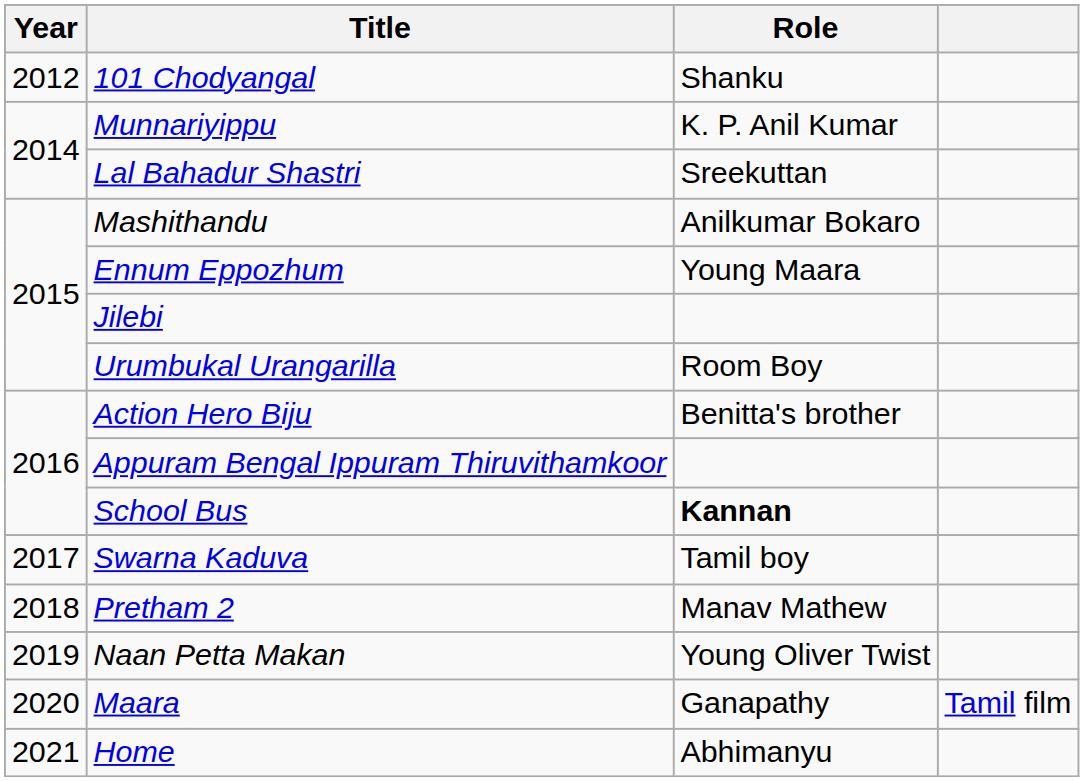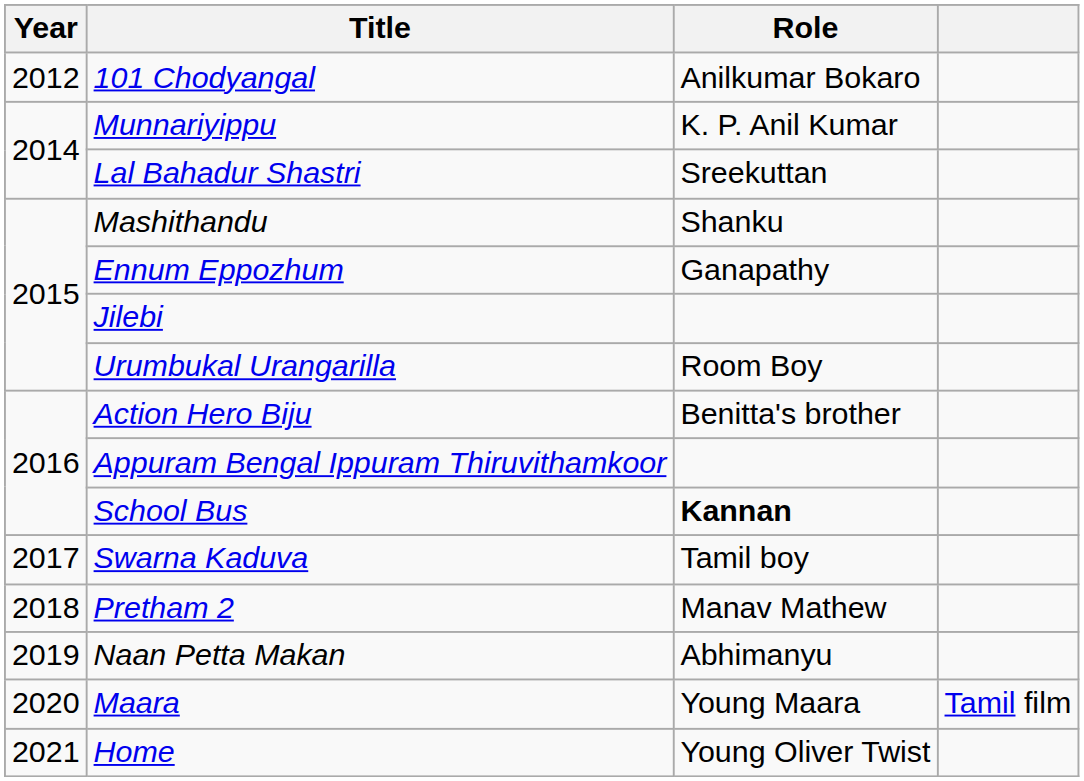101 Chodyangal | Role: Shanku -> Anilkumar Bokaro
Mashithandu | Role: Anilkumar Bokaro -> Shanku
Ennum Eppozhum | Role: Young Maara -> Ganapathy
Naan Petta Makan | Role: Young Oliver Twist -> Abhimanyu
Maara | Role: Ganapathy -> Young Maara
Home | Role: Abhimanyu -> Young Oliver Twist
